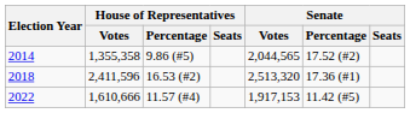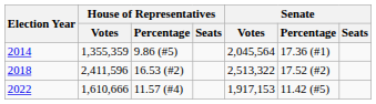2014 | House of Representatives / Votes: 1,355,358 -> 1,355,359
2014 | Senate / Votes: 2,044,565 -> 2,045,564
2014 | Senate / Percentage: 17.52 (#2) -> 17.36 (#1)
2018 | Senate / Votes: 2,513,320 -> 2,513,322
2018 | Senate / Percentage: 17.36 (#1) -> 17.52 (#2)
